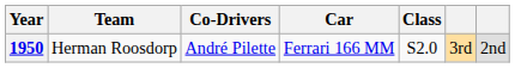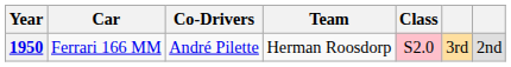columns swapped: Team <-> Car
1950 | Class: no background -> pink background
